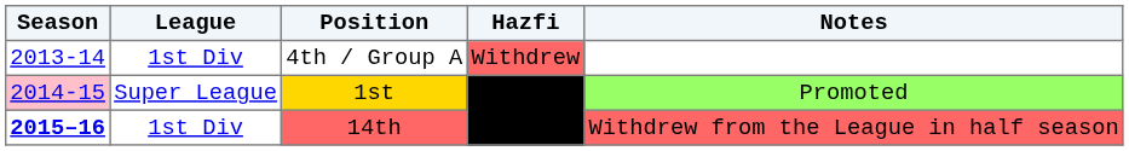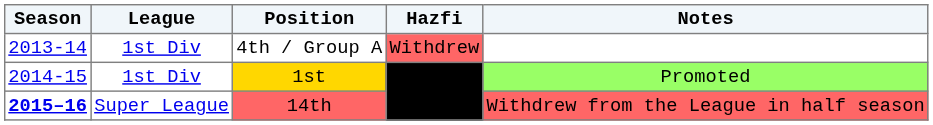1st | Season: pink background -> no background
1st | League: Super League -> 1st Div
14th | League: 1st Div -> Super League
